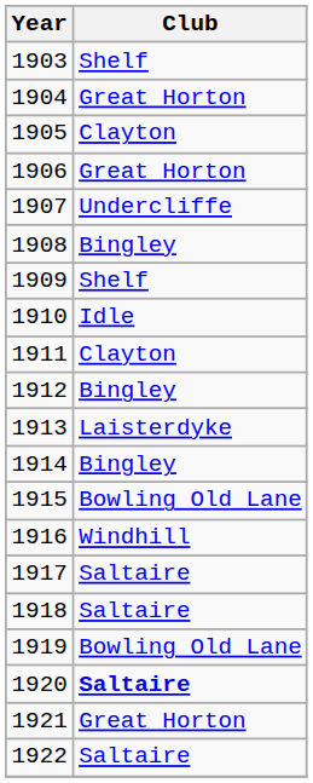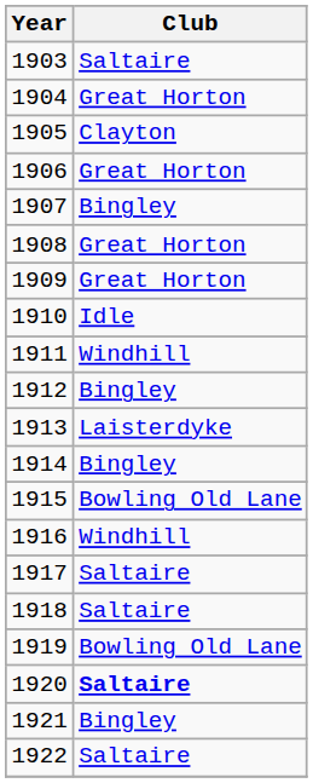1903 | Club: Shelf -> Saltaire
1907 | Club: Undercliffe -> Bingley
1908 | Club: Bingley -> Great Horton
1909 | Club: Shelf -> Great Horton
1911 | Club: Clayton -> Windhill
1921 | Club: Great Horton -> Bingley
